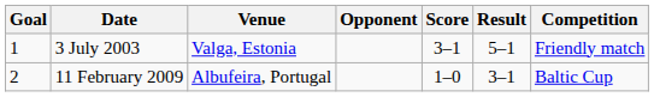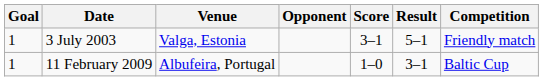11 February 2009 | Goal: 2 -> 1
